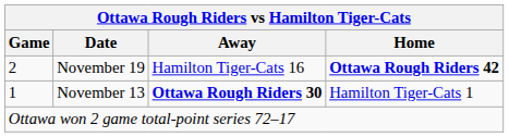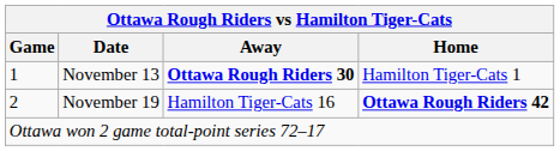rows swapped: November 13 <-> November 19
